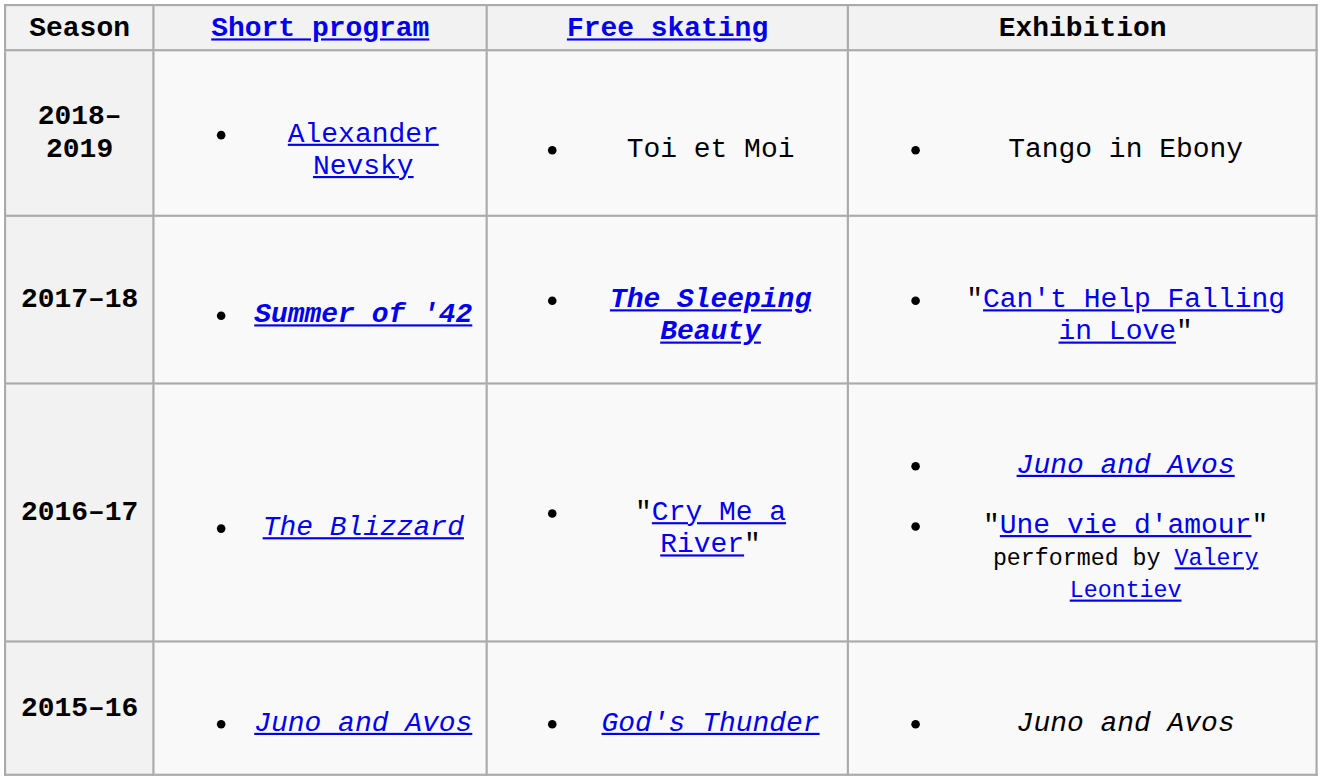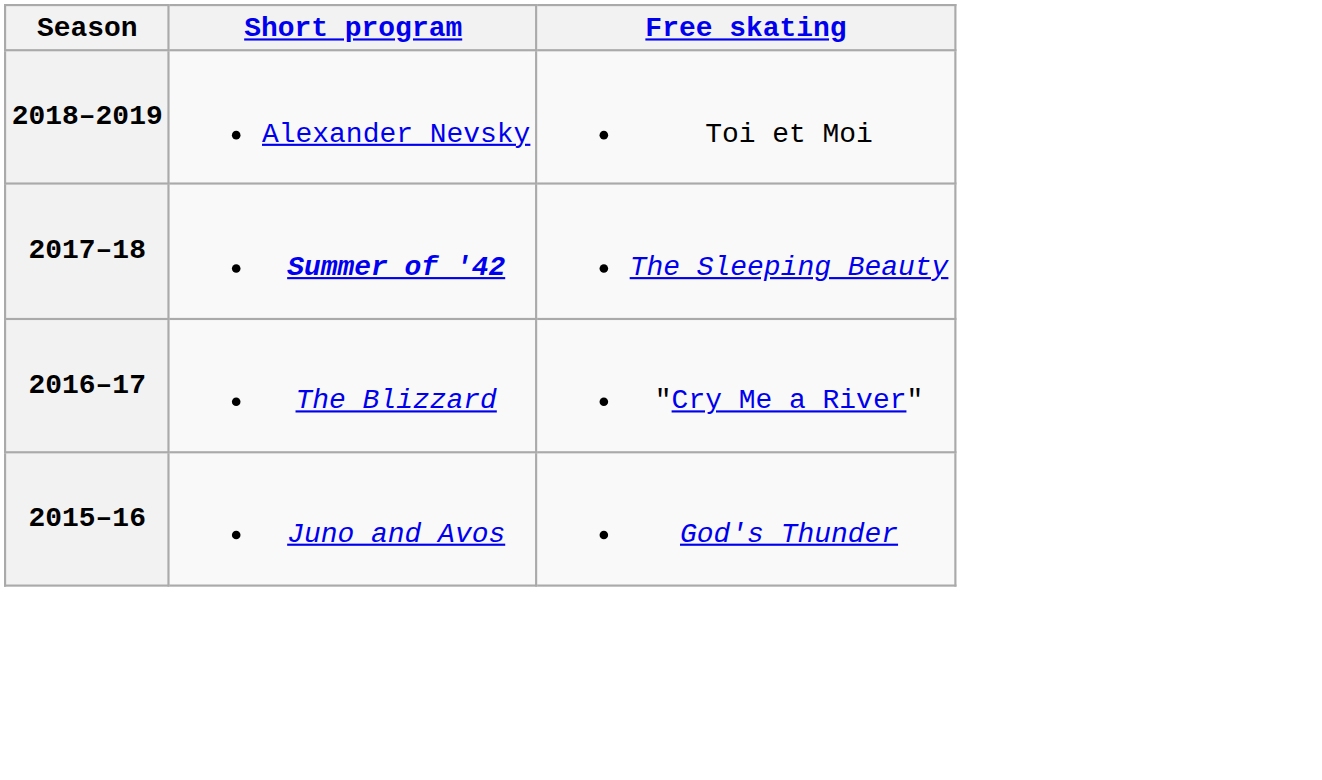- column: Exhibition | Tango in Ebony | "Can't Help Falling in Love" | Juno and Avos "Une vie d'amour" performed by Valery Leontiev | Juno and Avos
2017–18 | Free skating: bold -> normal
